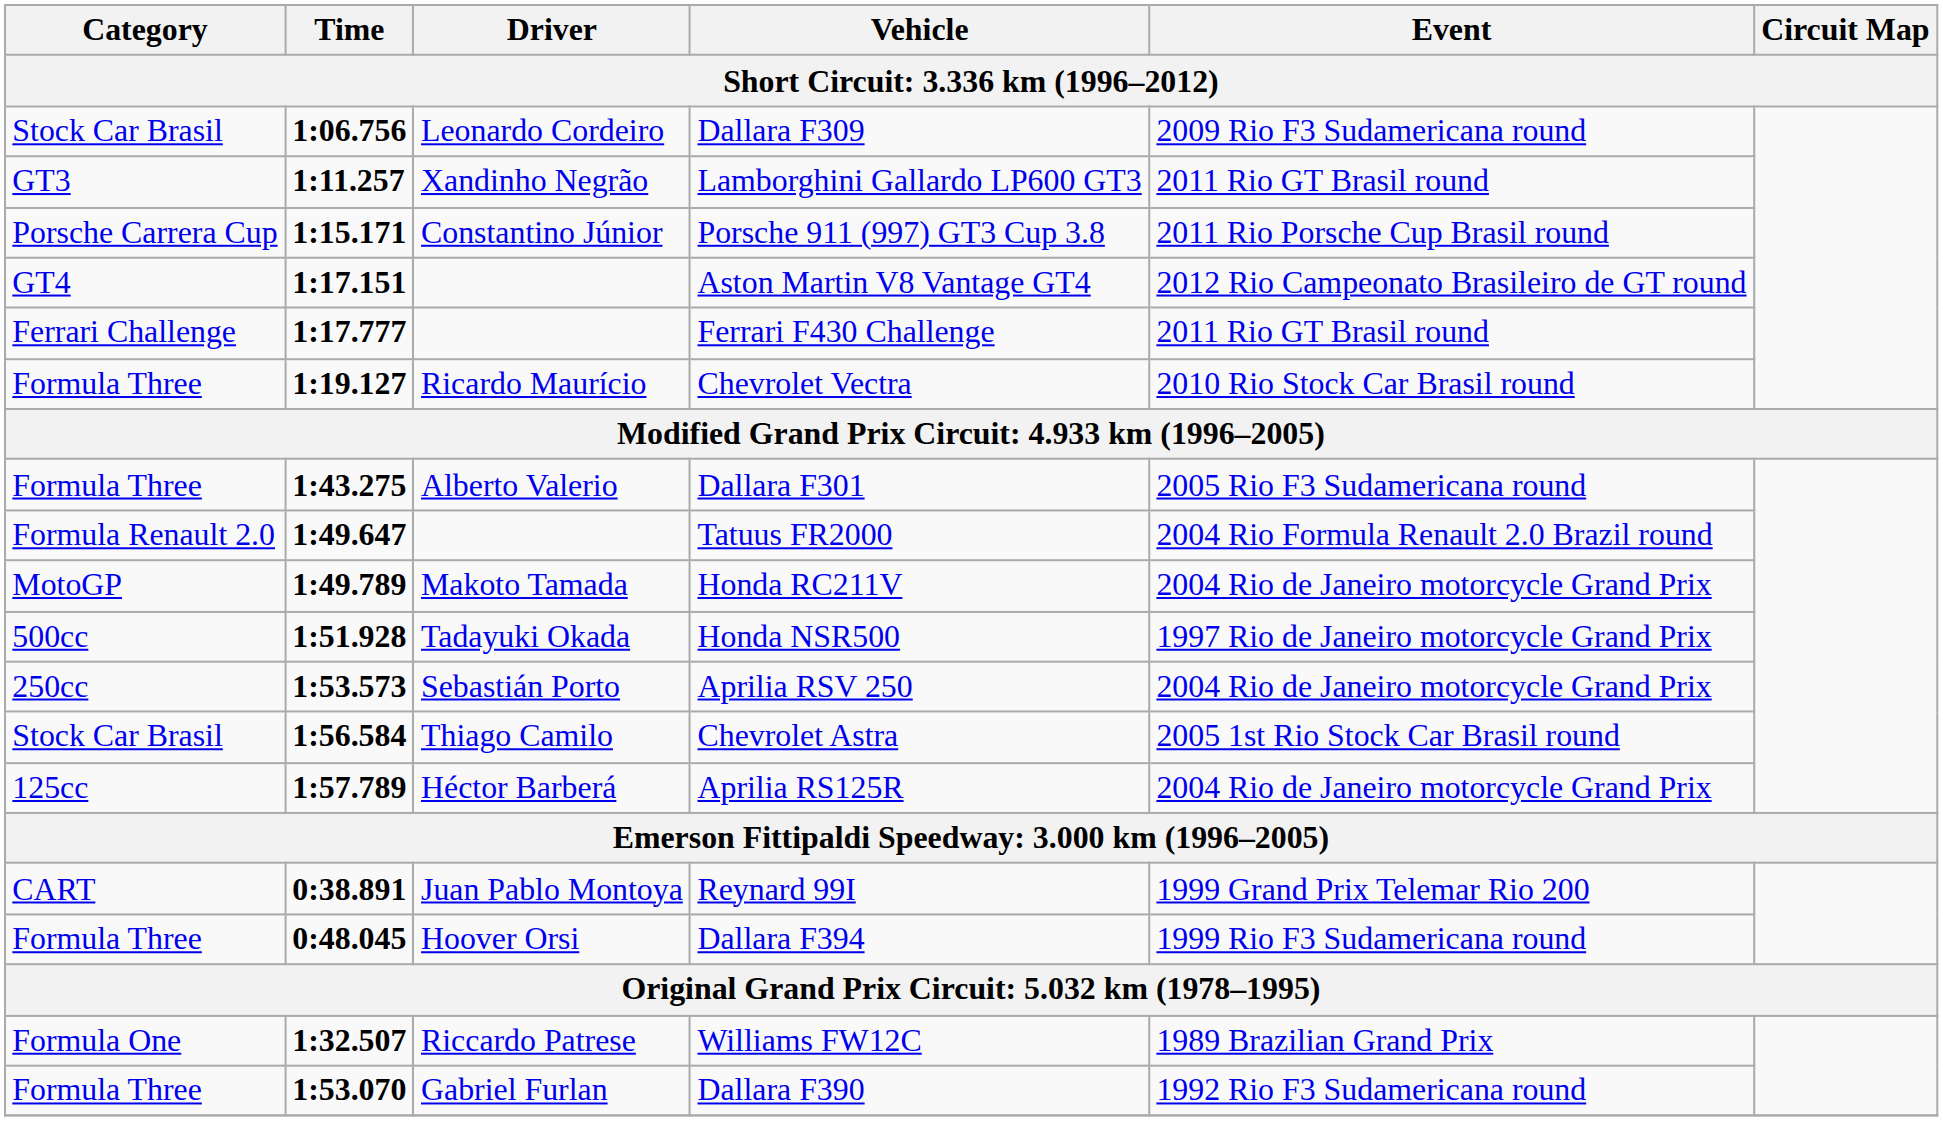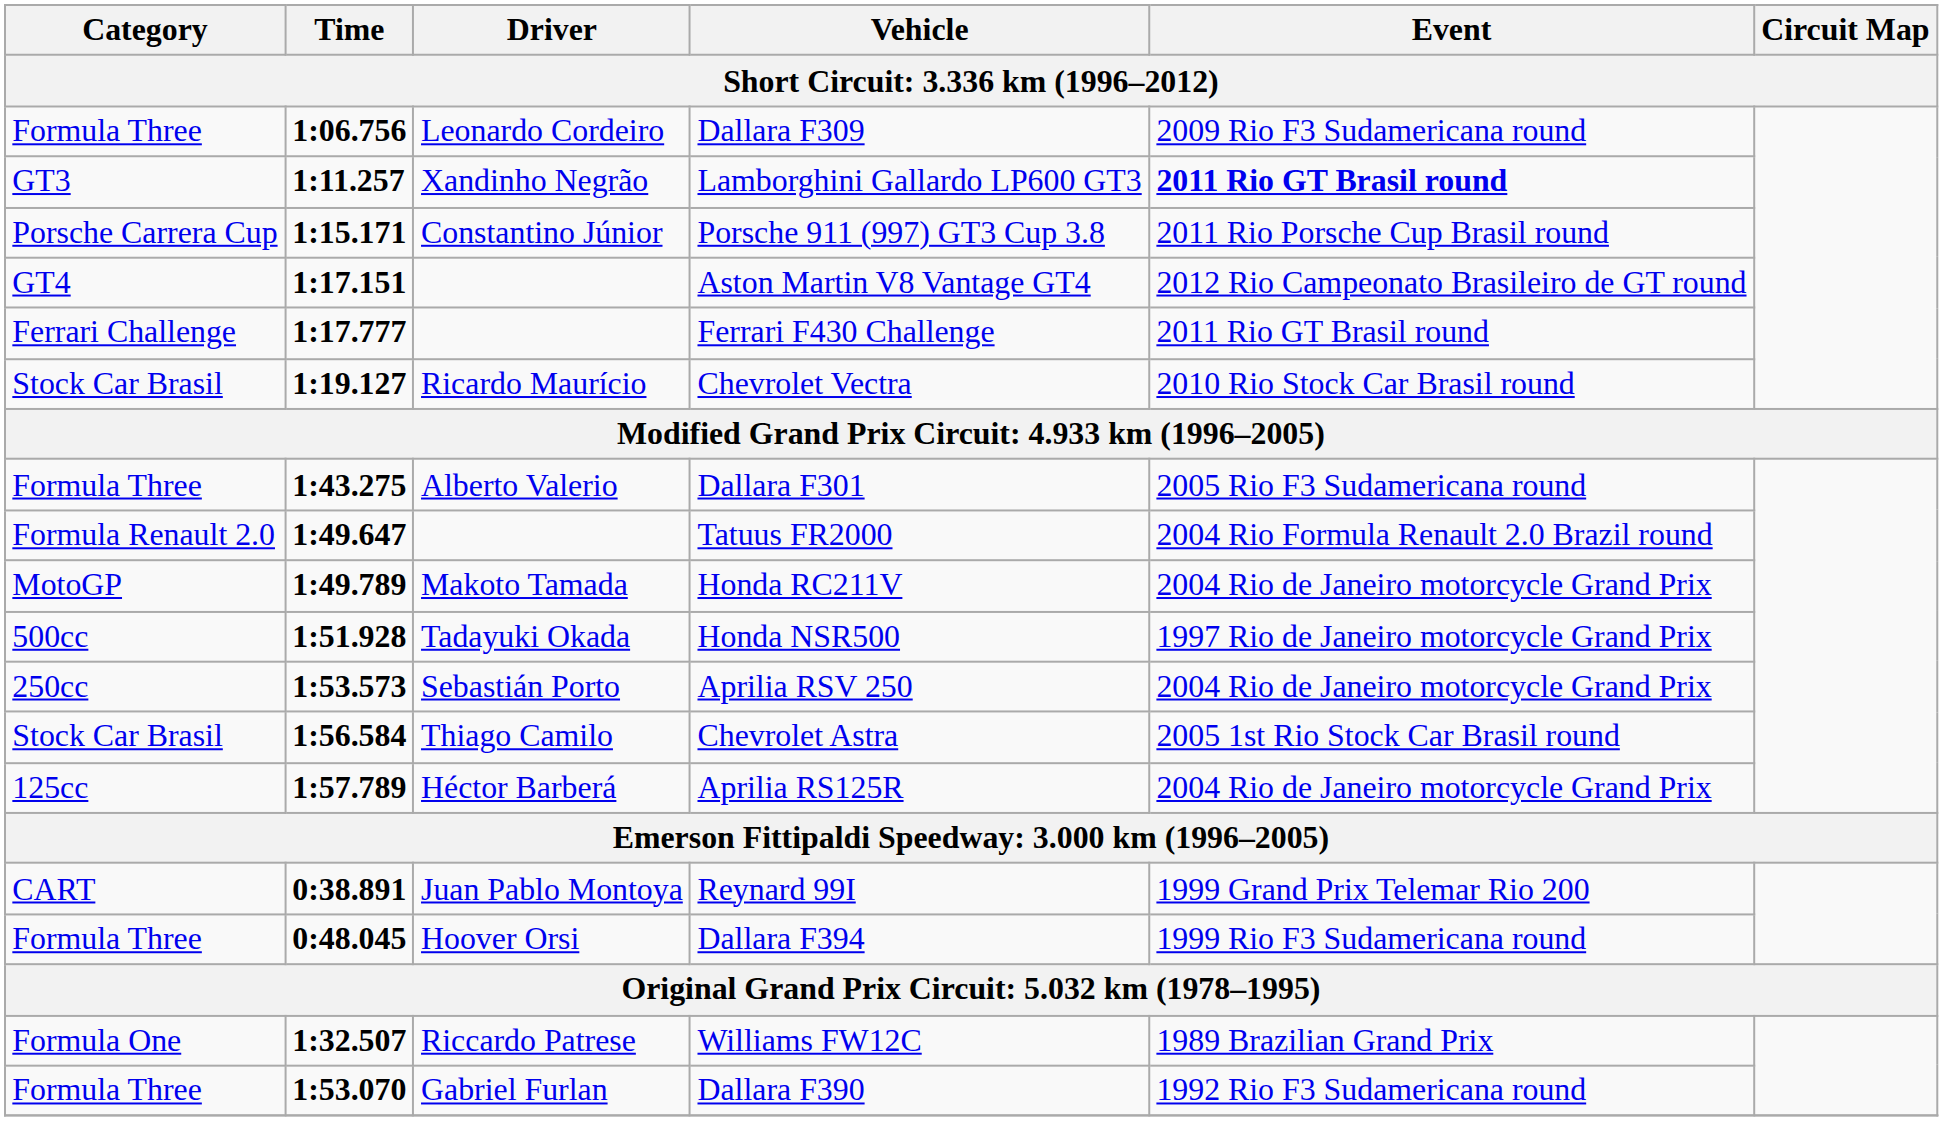Dallara F309 | Category: Stock Car Brasil -> Formula Three
Lamborghini Gallardo LP600 GT3 | Event: normal -> bold
Chevrolet Vectra | Category: Formula Three -> Stock Car Brasil
